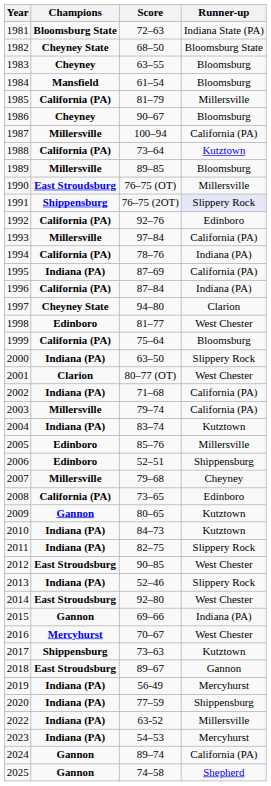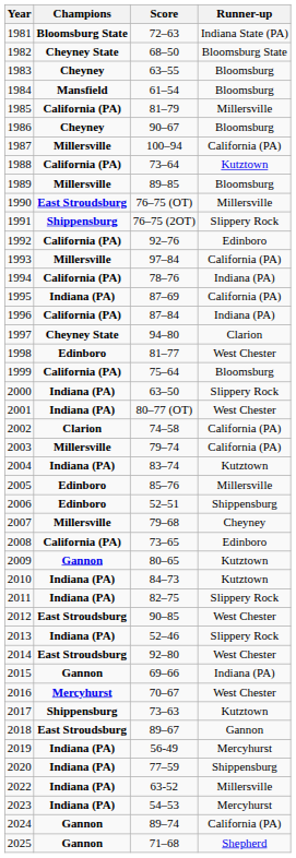1991 | Runner-up: lavender background -> no background
2001 | Champions: Clarion -> Indiana (PA)
2002 | Champions: Indiana (PA) -> Clarion
2002 | Score: 71–68 -> 74–58
2025 | Score: 74–58 -> 71–68
